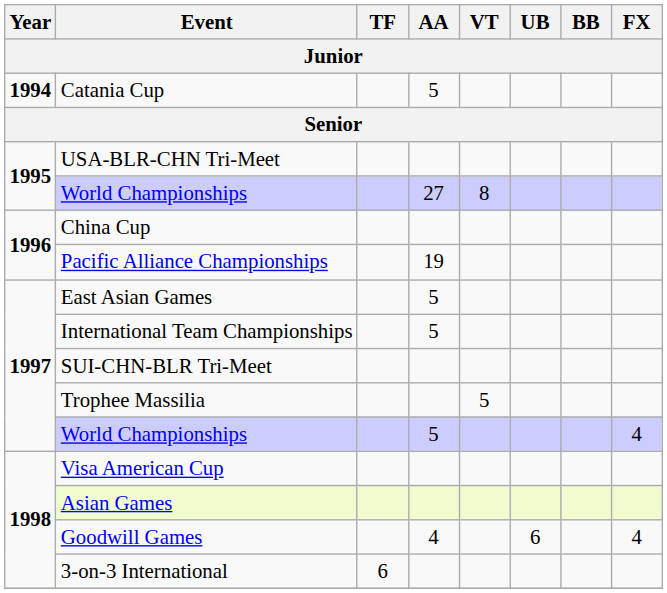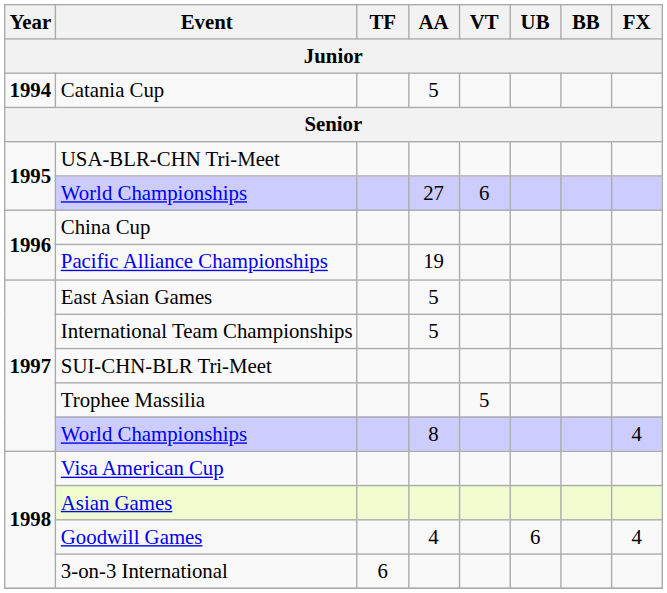1995 / World Championships | VT: 8 -> 6
1997 / World Championships | AA: 5 -> 8
